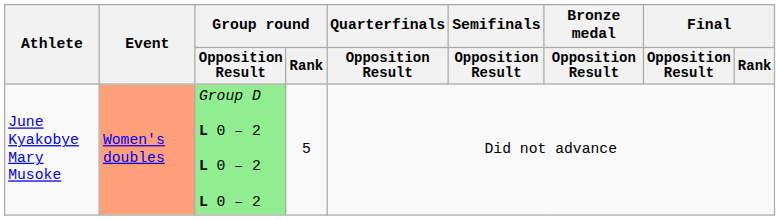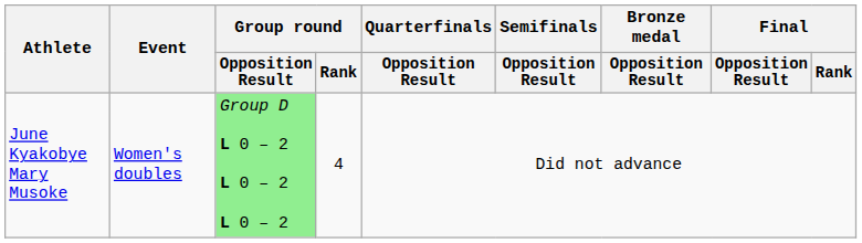June Kyakobye Mary Musoke | Event: lightsalmon background -> no background
June Kyakobye Mary Musoke | Group round / Rank: 5 -> 4
